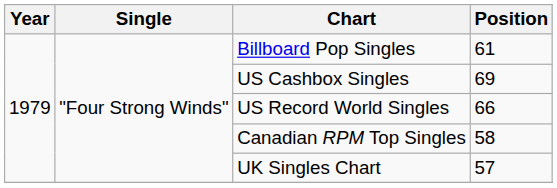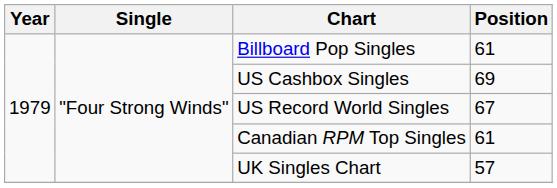US Record World Singles | Position: 66 -> 67
Canadian RPM Top Singles | Position: 58 -> 61
